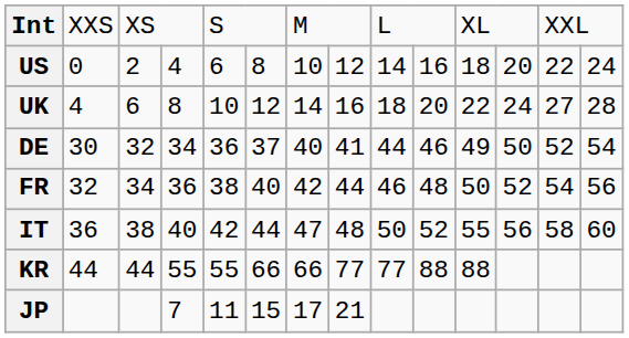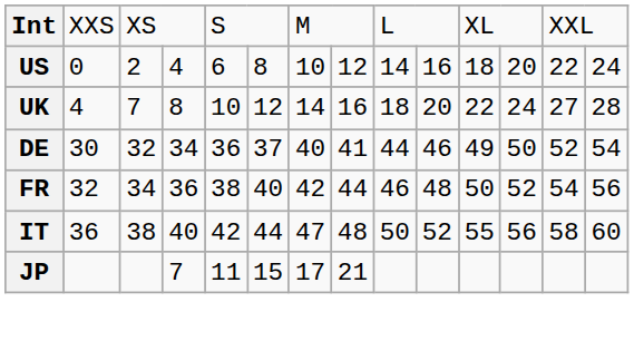UK | column 3: 6 -> 7
- row: KR | 44 | 44 | 55 | 55 | 66 | 66 | 77 | 77 | 88 | 88
